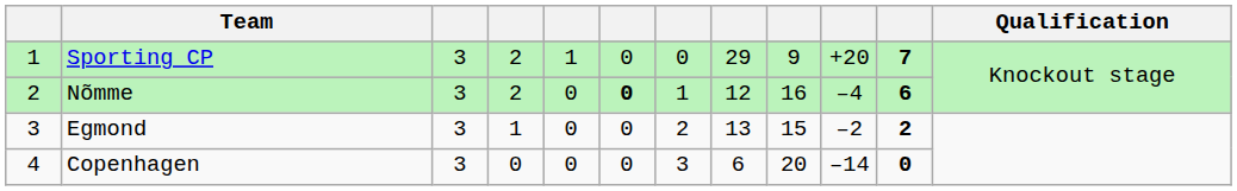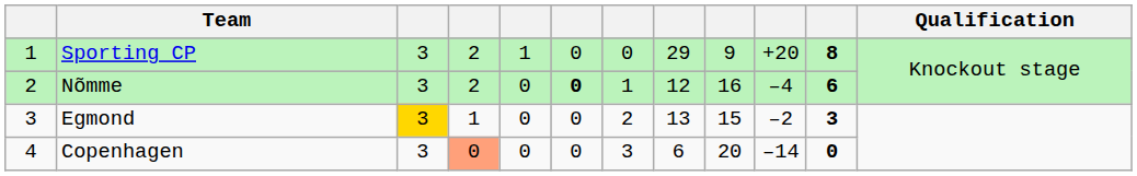Sporting CP | column 11: 7 -> 8
Egmond | column 3: no background -> gold background
Egmond | column 11: 2 -> 3
Copenhagen | column 4: no background -> lightsalmon background
